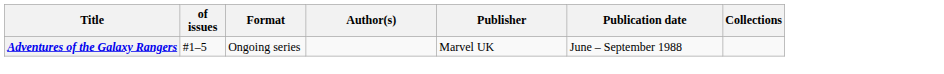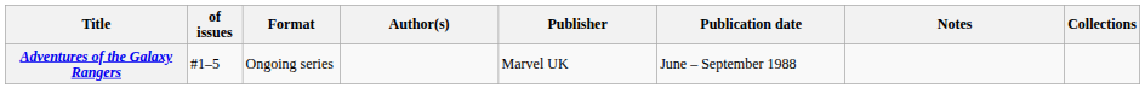+ column: Notes
